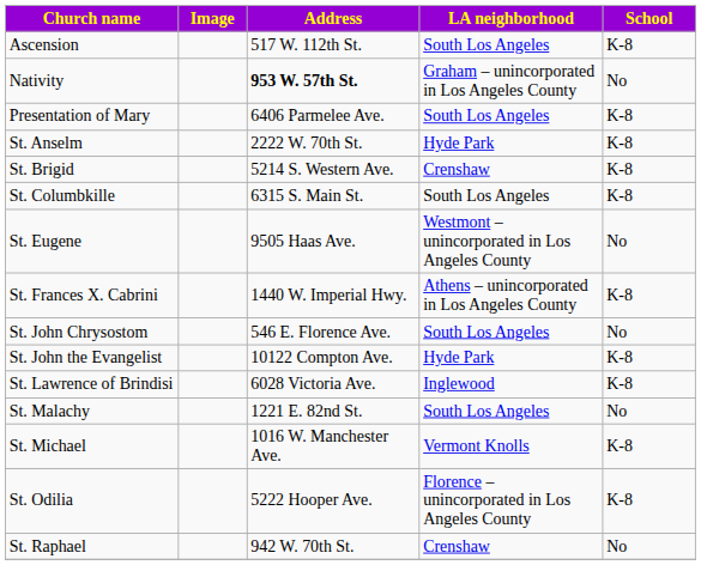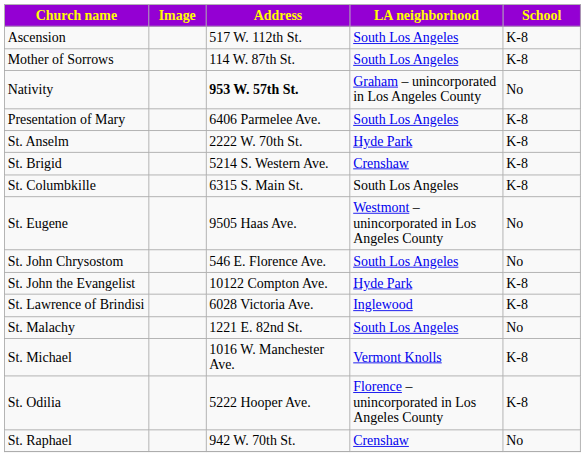+ row: Mother of Sorrows | 114 W. 87th St. | South Los Angeles | K-8
- row: St. Frances X. Cabrini | 1440 W. Imperial Hwy. | Athens – unincorporated in Los Angeles County | K-8
